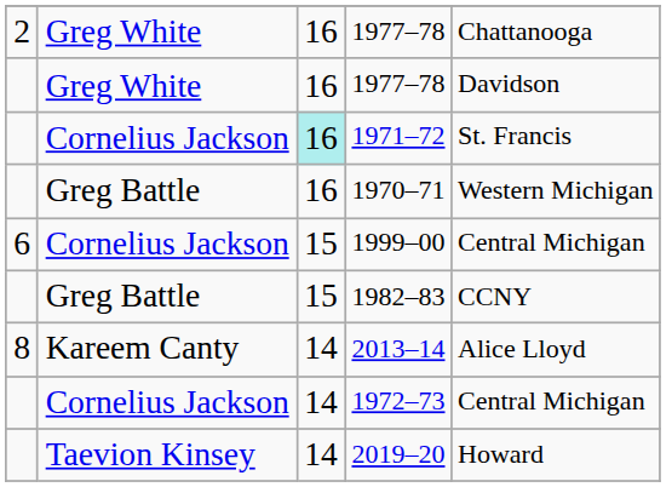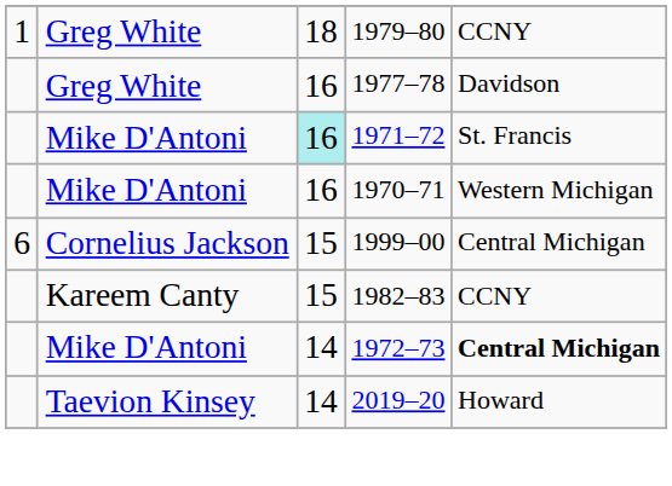+ row: 1 | Greg White | 18 | 1979–80 | CCNY
- row: 2 | Greg White | 16 | 1977–78 | Chattanooga
1971–72 | column 2: Cornelius Jackson -> Mike D'Antoni
1970–71 | column 2: Greg Battle -> Mike D'Antoni
1982–83 | column 2: Greg Battle -> Kareem Canty
- row: 8 | Kareem Canty | 14 | 2013–14 | Alice Lloyd
1972–73 | column 2: Cornelius Jackson -> Mike D'Antoni
1972–73 | column 5: normal -> bold
